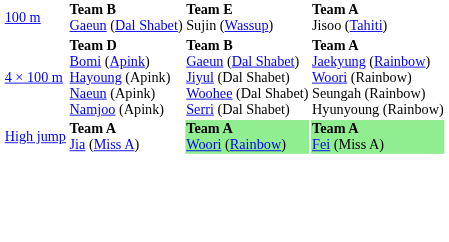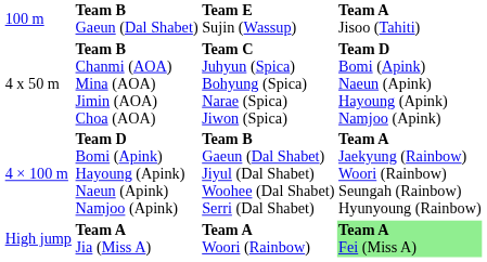+ row: 4 x 50 m | Team B Chanmi (AOA) Mina (AOA) Jimin (AOA) Choa (AOA) | Team C Juhyun (Spica) Bohyung (Spica) Narae (Spica) Jiwon (Spica) | Team D Bomi (Apink) Naeun (Apink) Hayoung (Apink) Namjoo (Apink)
High jump | column 3: lightgreen background -> no background
